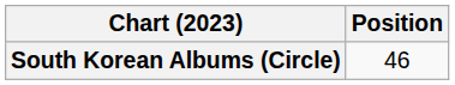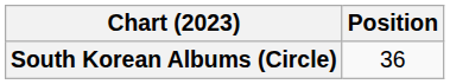South Korean Albums (Circle) | Position: 46 -> 36
